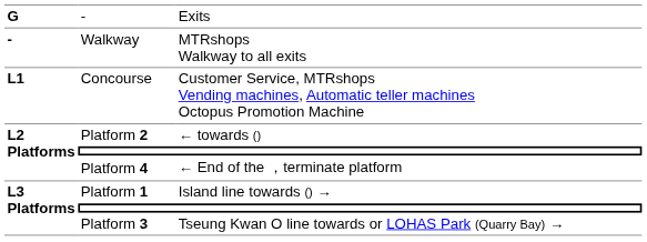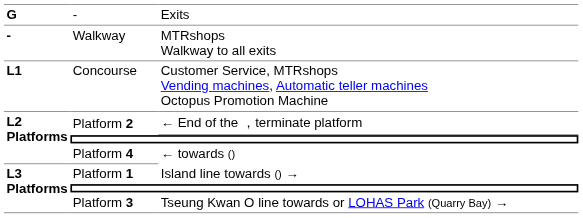Platform 2 | column 3: ← towards () -> ← End of the ，terminate platform
Platform 4 | column 3: ← End of the ，terminate platform -> ← towards ()
